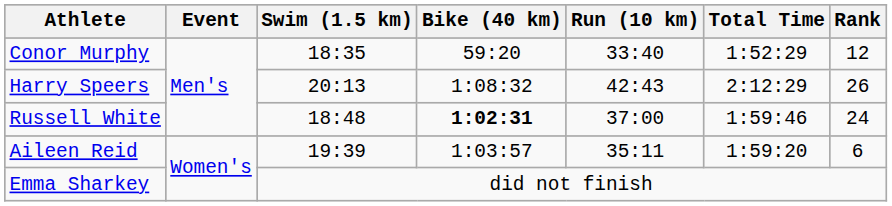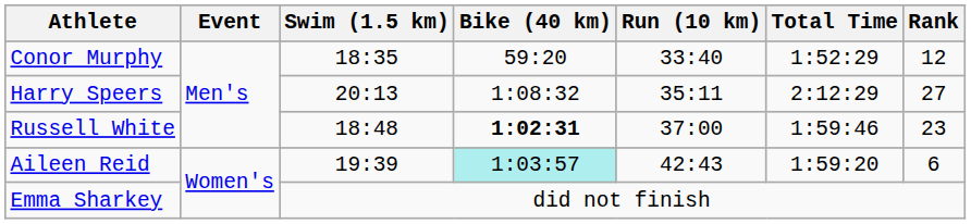Harry Speers | Run (10 km): 42:43 -> 35:11
Harry Speers | Rank: 26 -> 27
Russell White | Rank: 24 -> 23
Aileen Reid | Bike (40 km): no background -> paleturquoise background
Aileen Reid | Run (10 km): 35:11 -> 42:43
